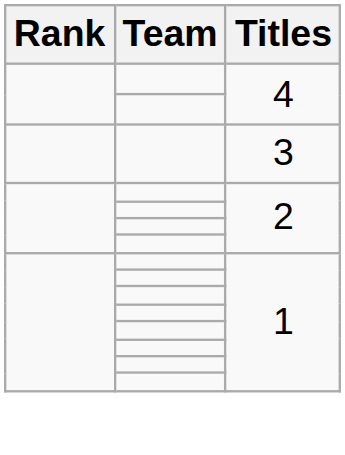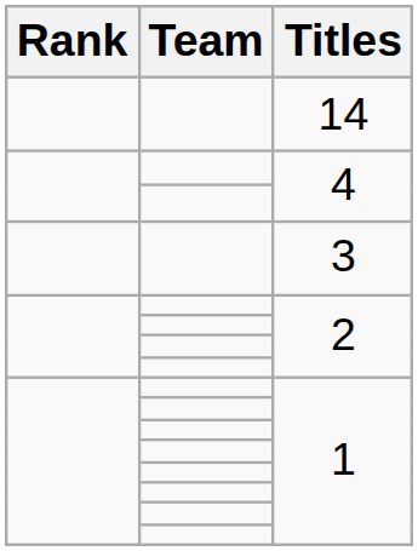+ row: 14
